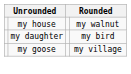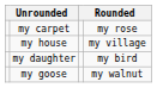+ row: my carpet | my rose
my house | column 4: my walnut -> my village
my goose | column 4: my village -> my walnut
